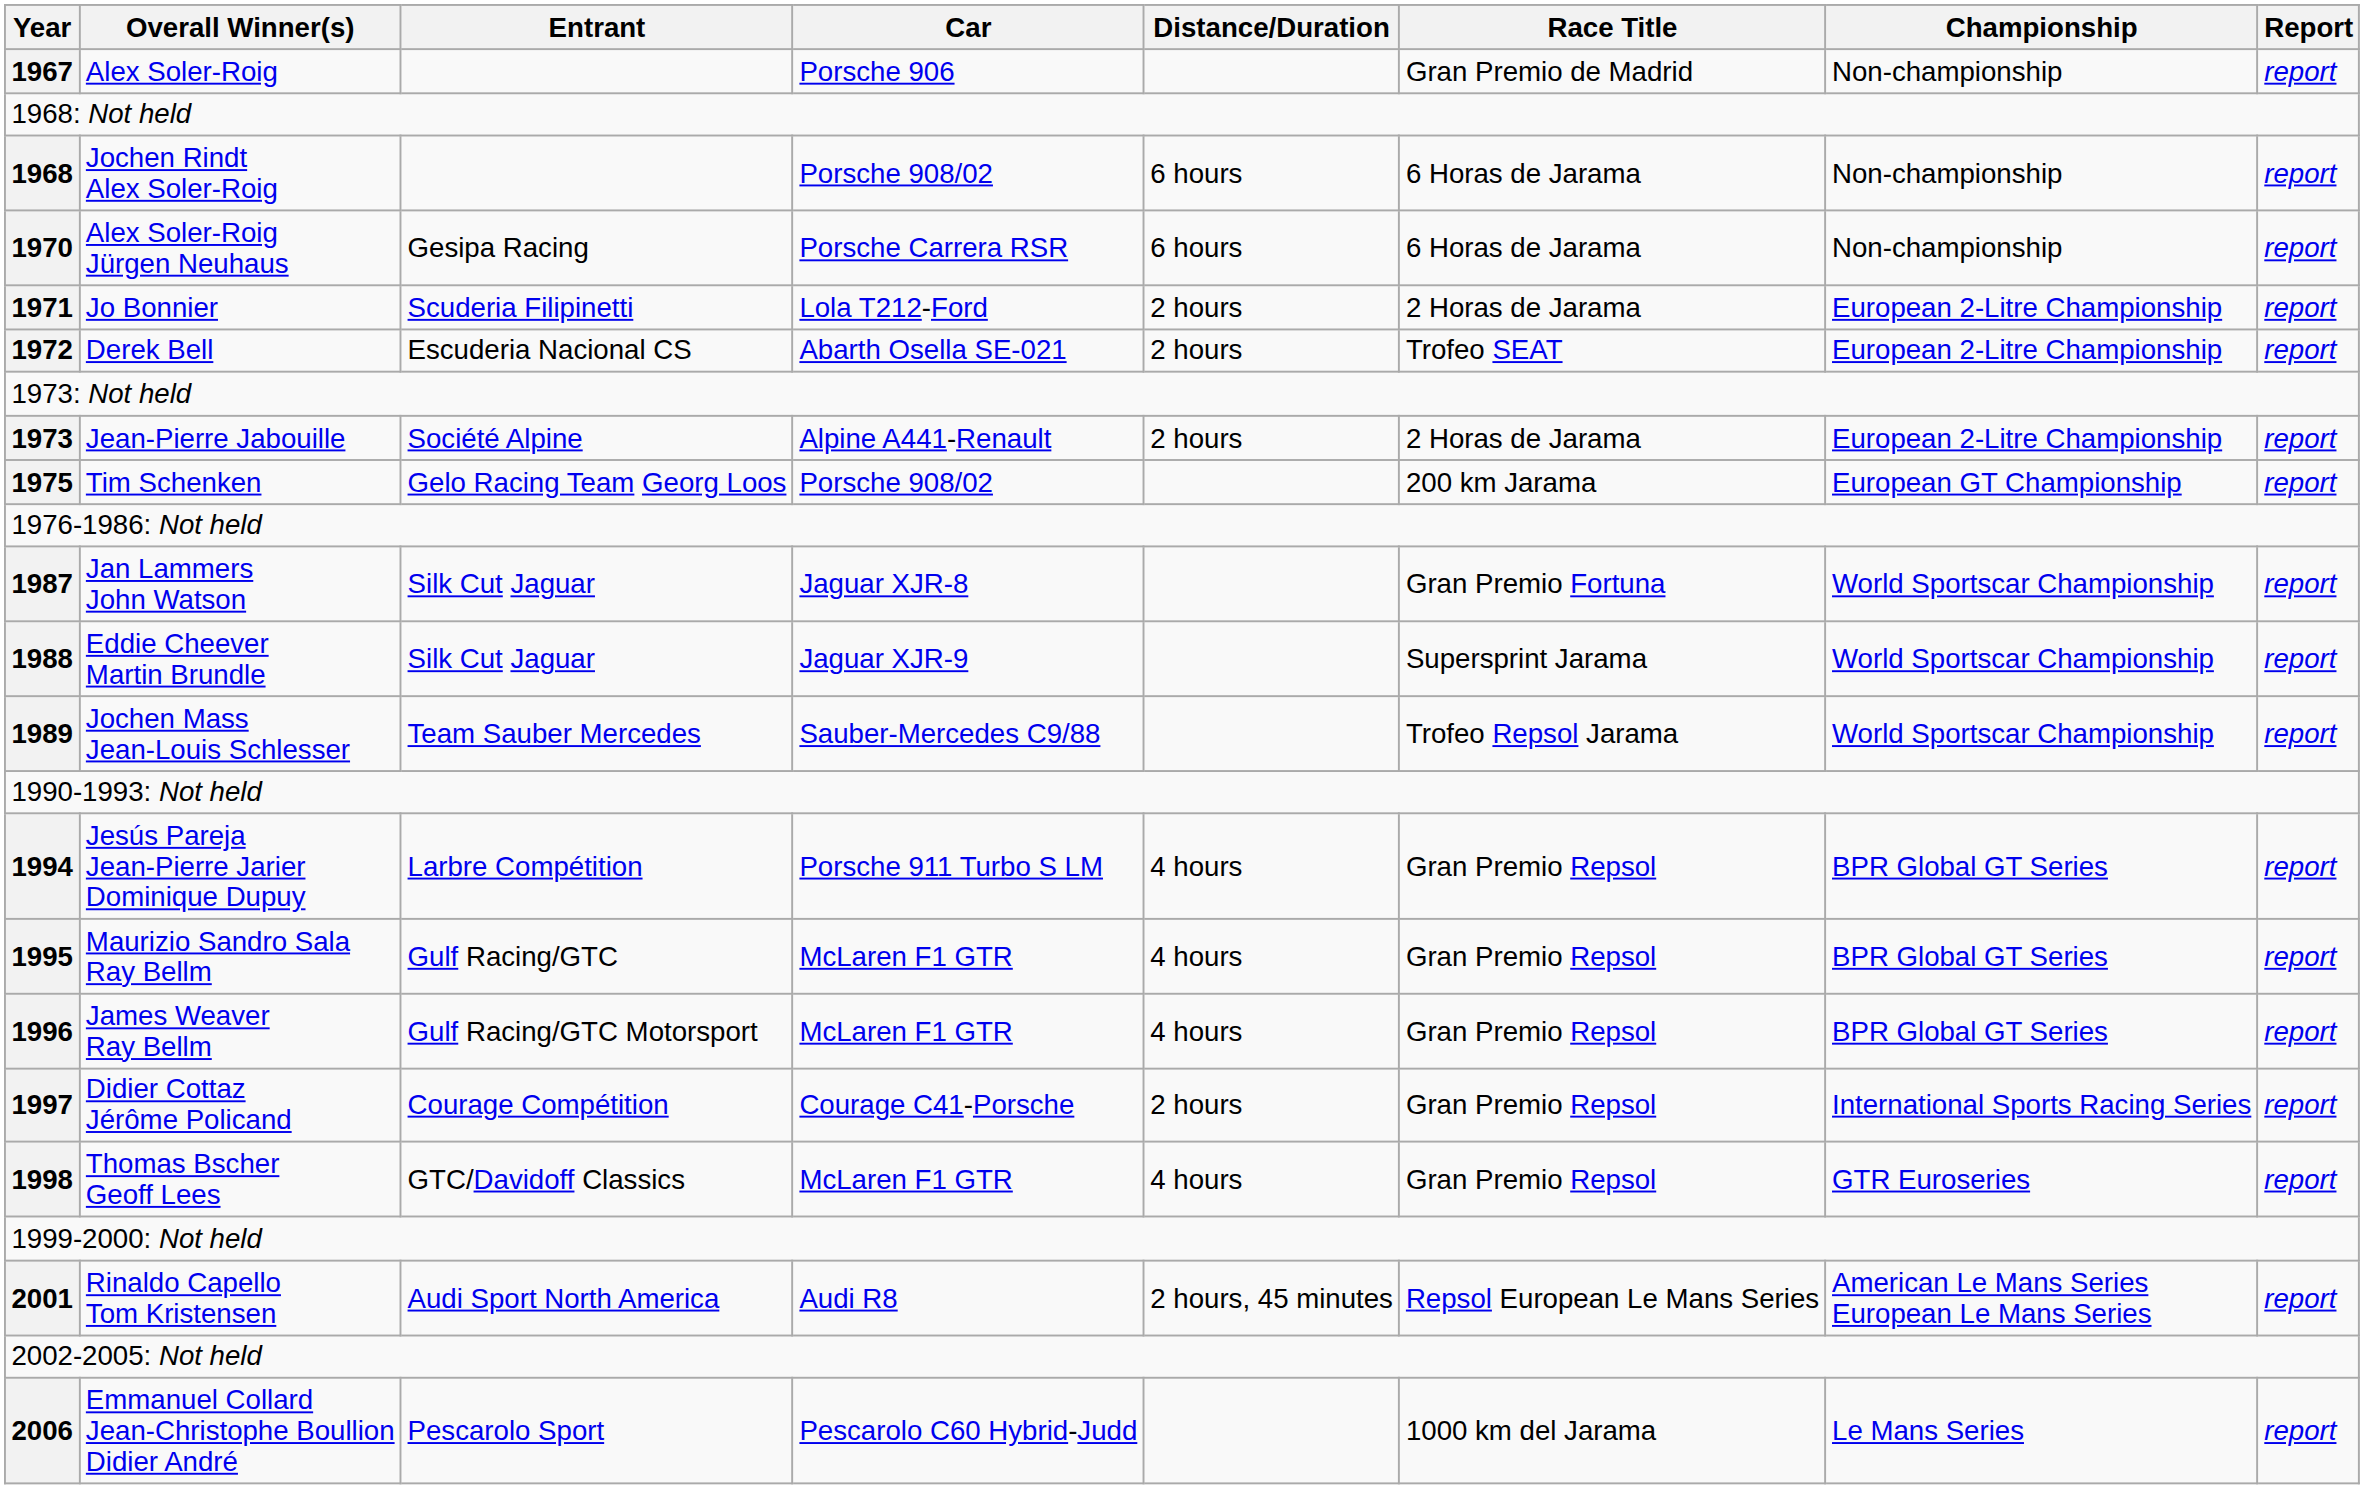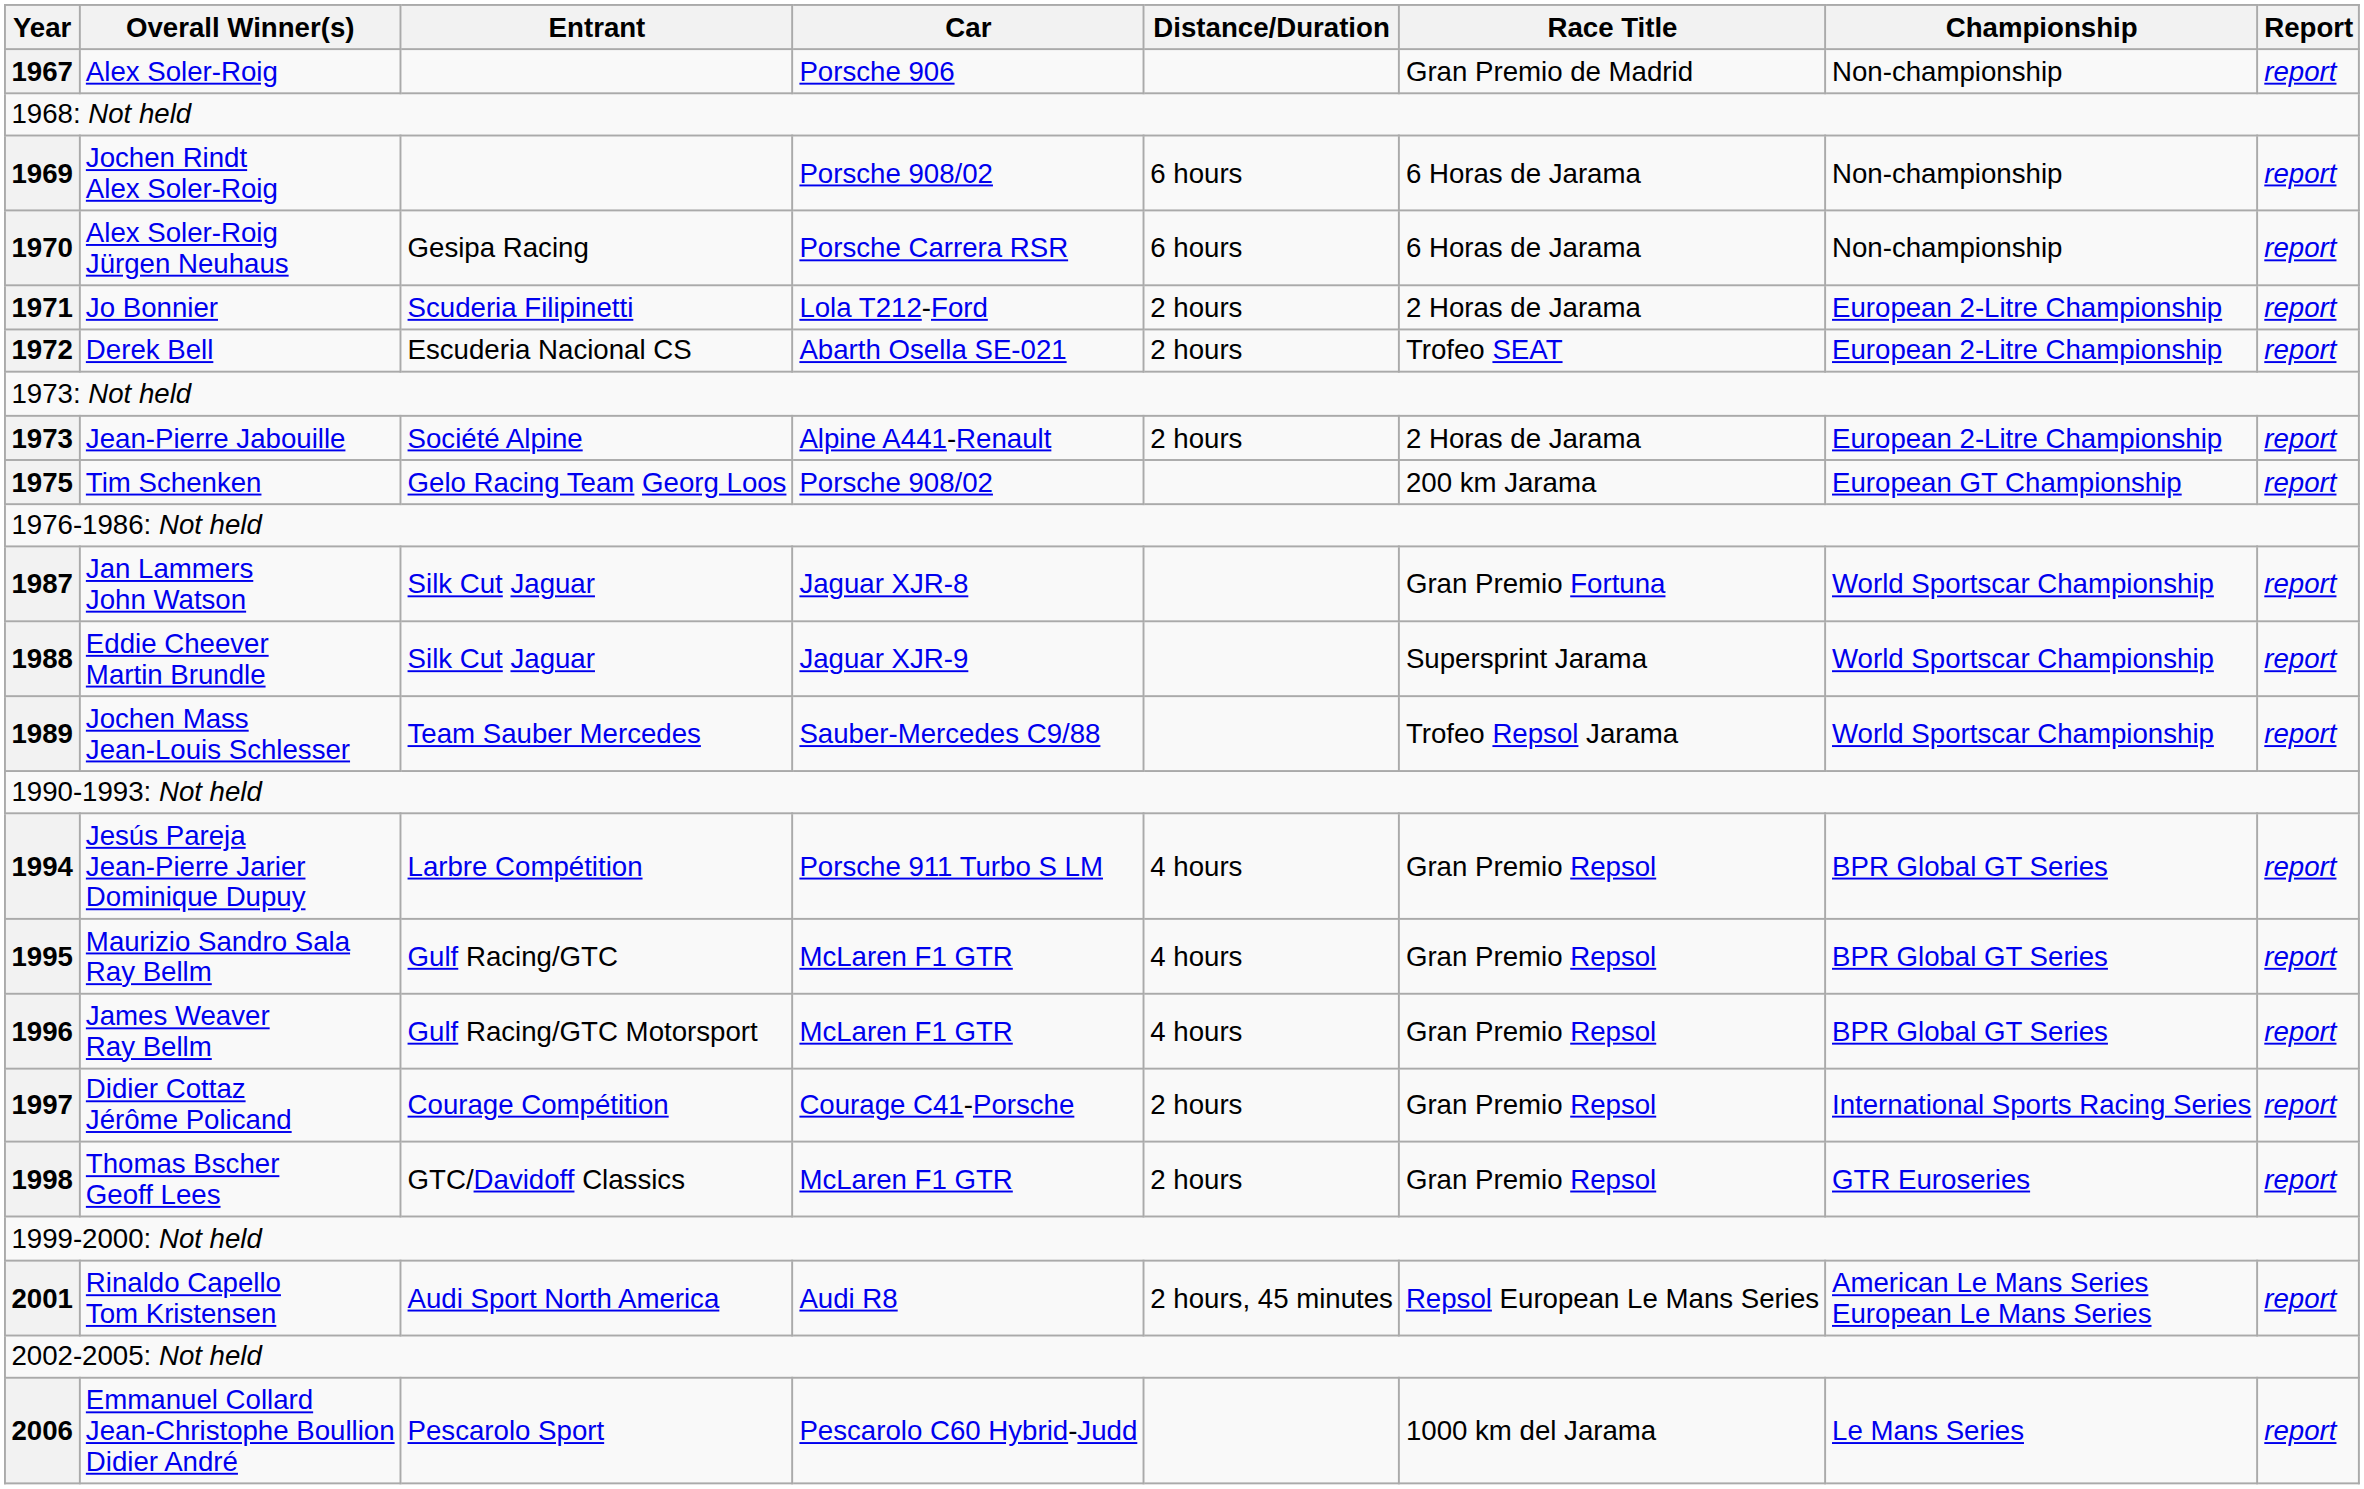Jochen Rindt Alex Soler-Roig | Year: 1968 -> 1969
Thomas Bscher Geoff Lees | Distance/Duration: 4 hours -> 2 hours
